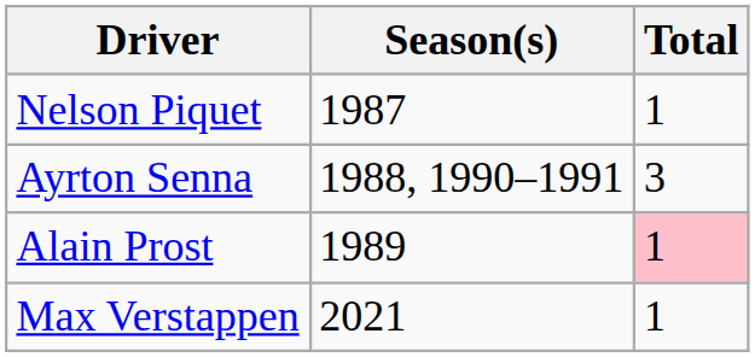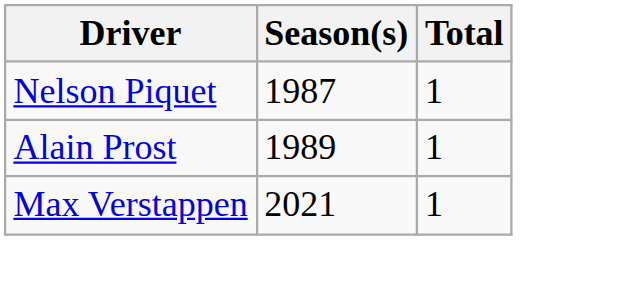- row: Ayrton Senna | 1988, 1990–1991 | 3
Alain Prost | Total: pink background -> no background
